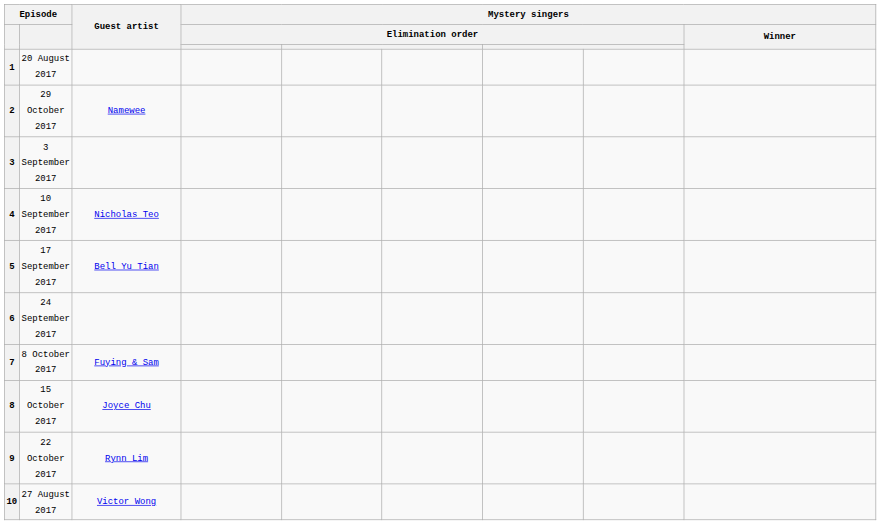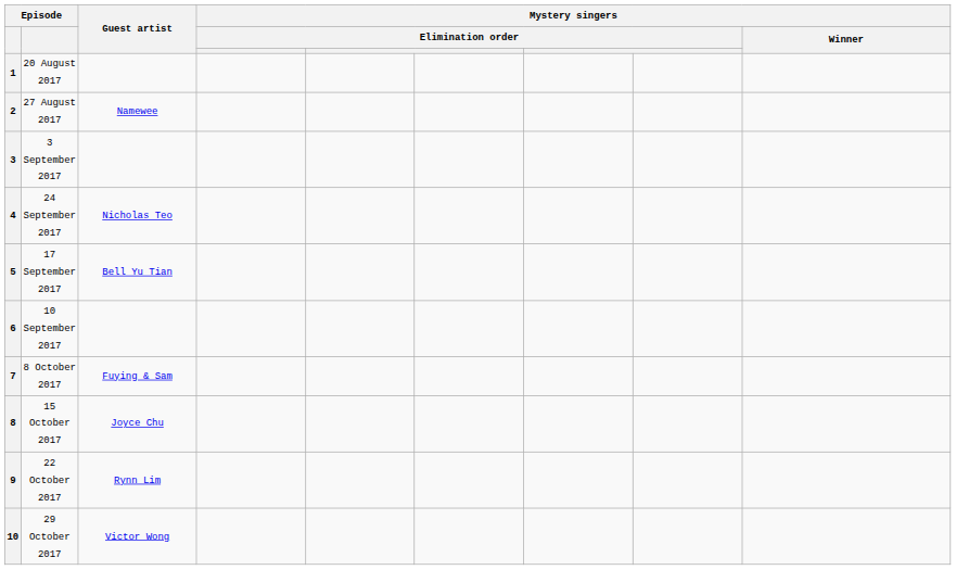2 | column 2: 29 October 2017 -> 27 August 2017
4 | column 2: 10 September 2017 -> 24 September 2017
6 | column 2: 24 September 2017 -> 10 September 2017
10 | column 2: 27 August 2017 -> 29 October 2017
